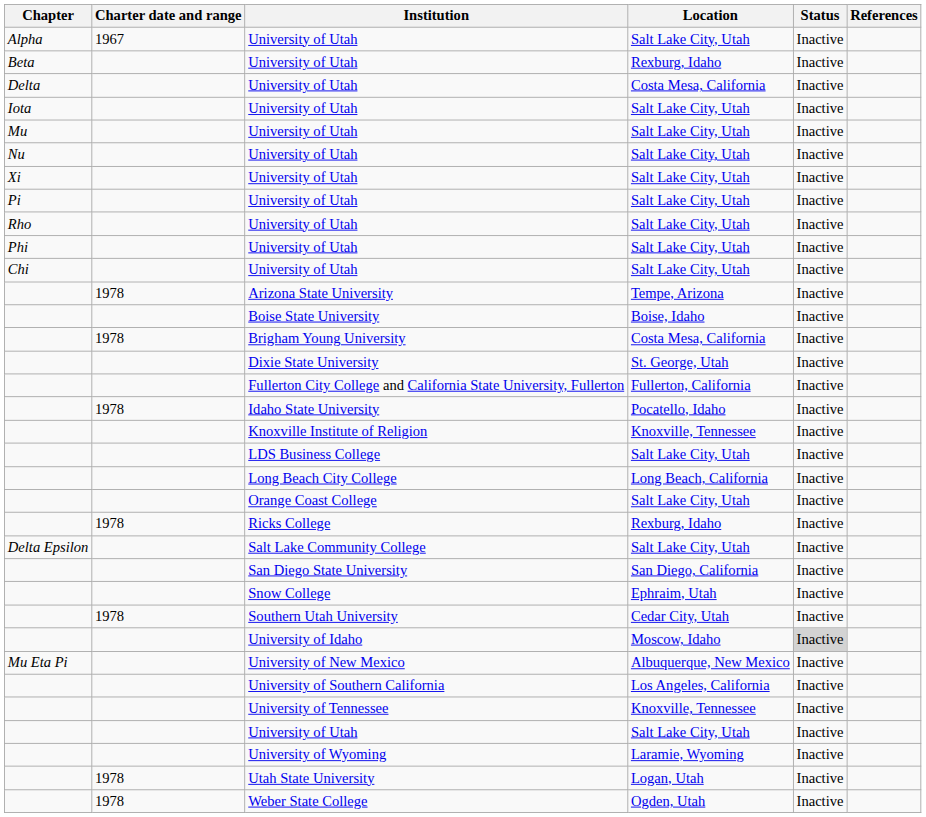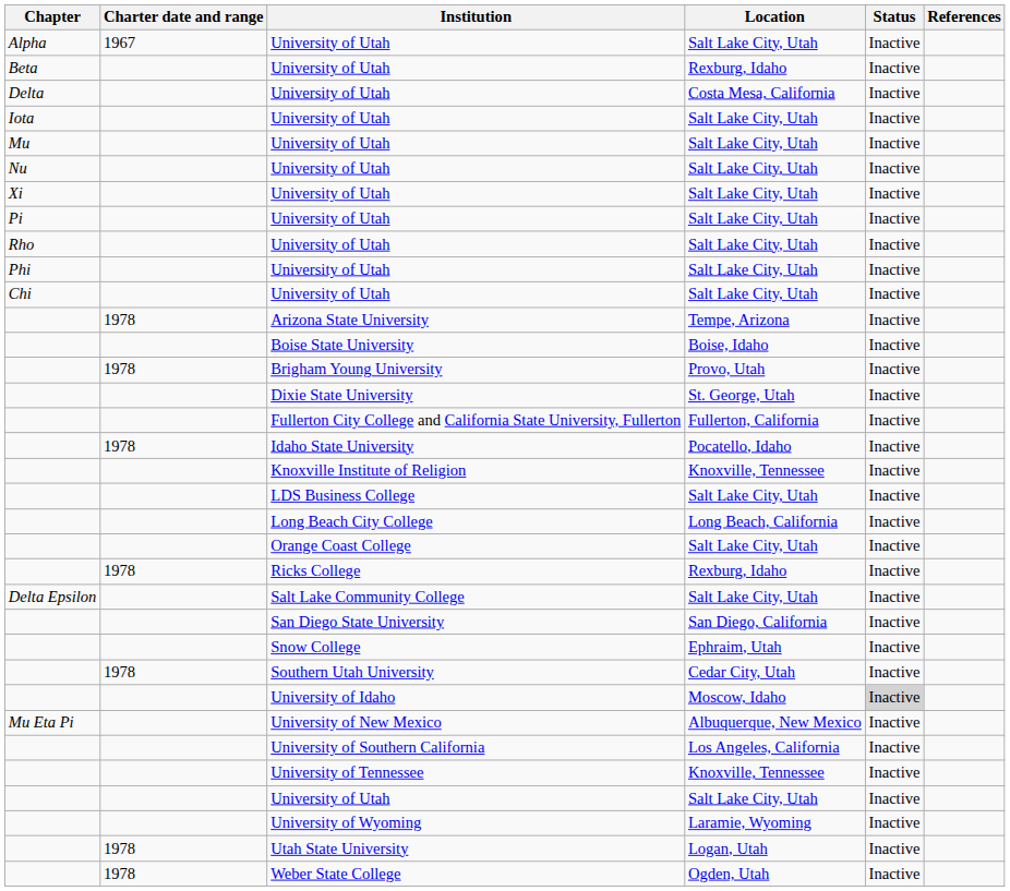Brigham Young University | Location: Costa Mesa, California -> Provo, Utah
